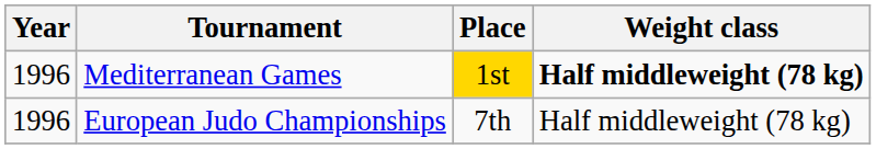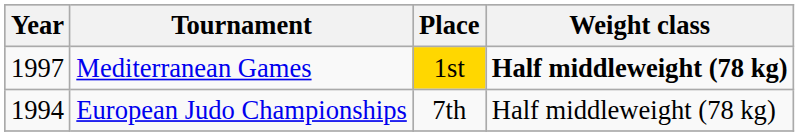Mediterranean Games | Year: 1996 -> 1997
European Judo Championships | Year: 1996 -> 1994
